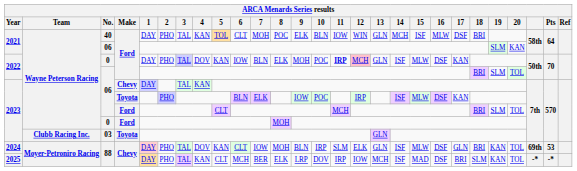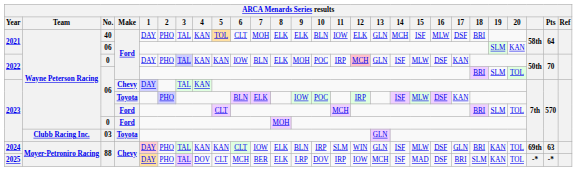2021 / 40 | 8: POC -> ELK
2021 / 40 | 12: WIN -> ELK
2022 / 0 | 4: DOV -> KAN
2022 / 0 | 11: bold -> normal
2024 | 4: DOV -> KAN
2024 | 8: MOH -> ELK
2024 | 12: ELK -> WIN
2024 | Pts: 53 -> 63
2025 | 4: KAN -> DOV
